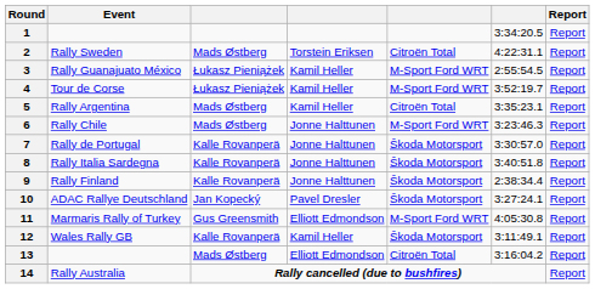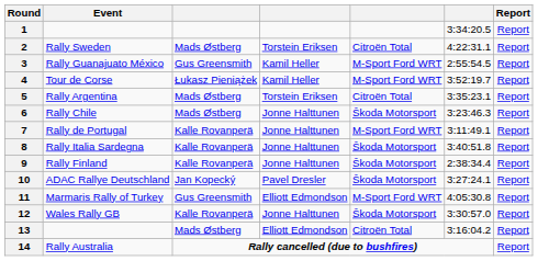3 | column 3: Łukasz Pieniążek -> Gus Greensmith
5 | column 4: Kamil Heller -> Torstein Eriksen
6 | column 5: M-Sport Ford WRT -> Škoda Motorsport
7 | column 5: Škoda Motorsport -> M-Sport Ford WRT
7 | column 6: 3:30:57.0 -> 3:11:49.1
12 | column 4: Kamil Heller -> Jonne Halttunen
12 | column 6: 3:11:49.1 -> 3:30:57.0
